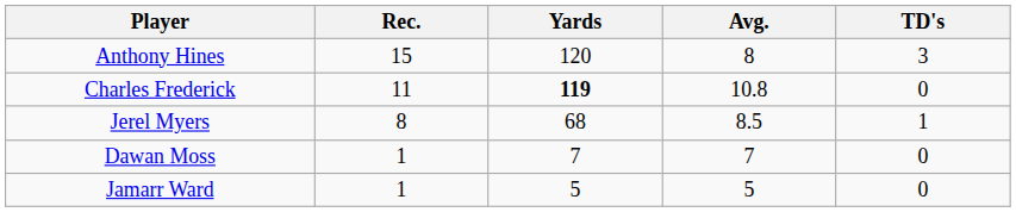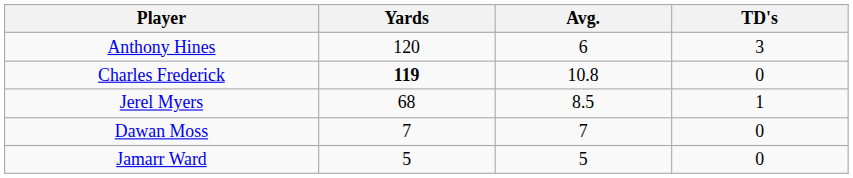- column: Rec. | 15 | 11 | 8 | 1 | 1
Anthony Hines | Avg.: 8 -> 6
